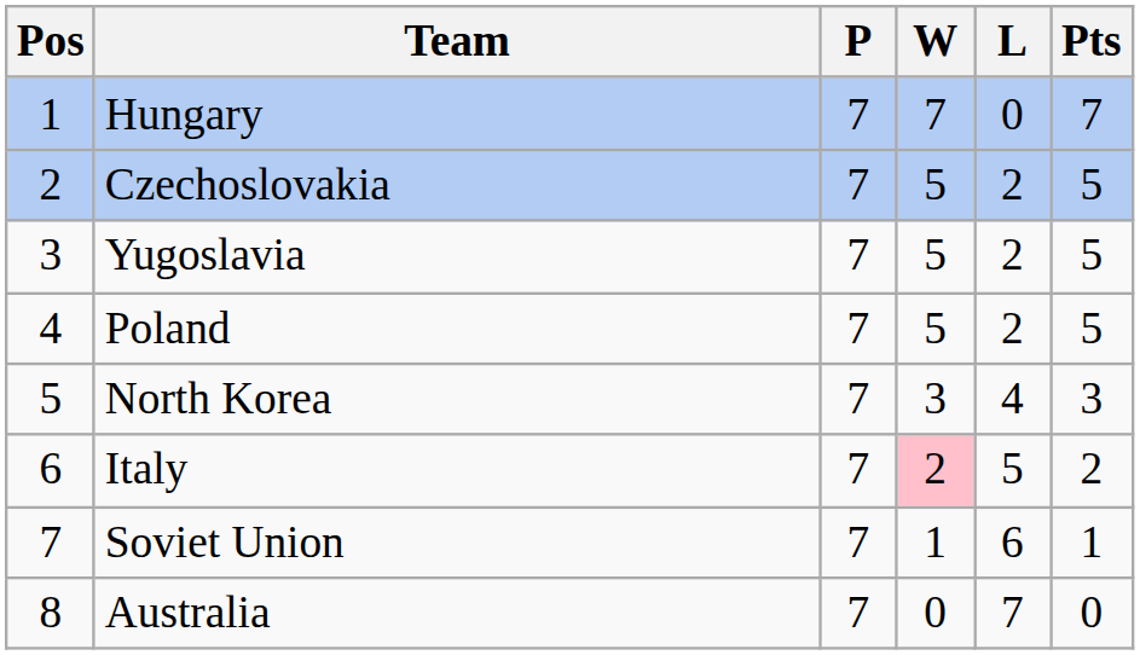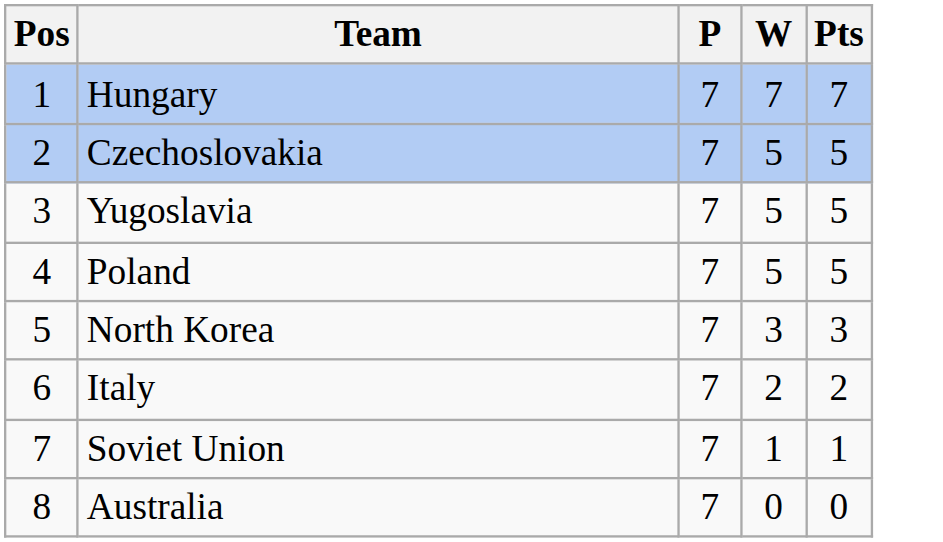- column: L | 0 | 2 | 2 | 2 | 4 | 5 | 6 | 7
Italy | W: pink background -> no background
